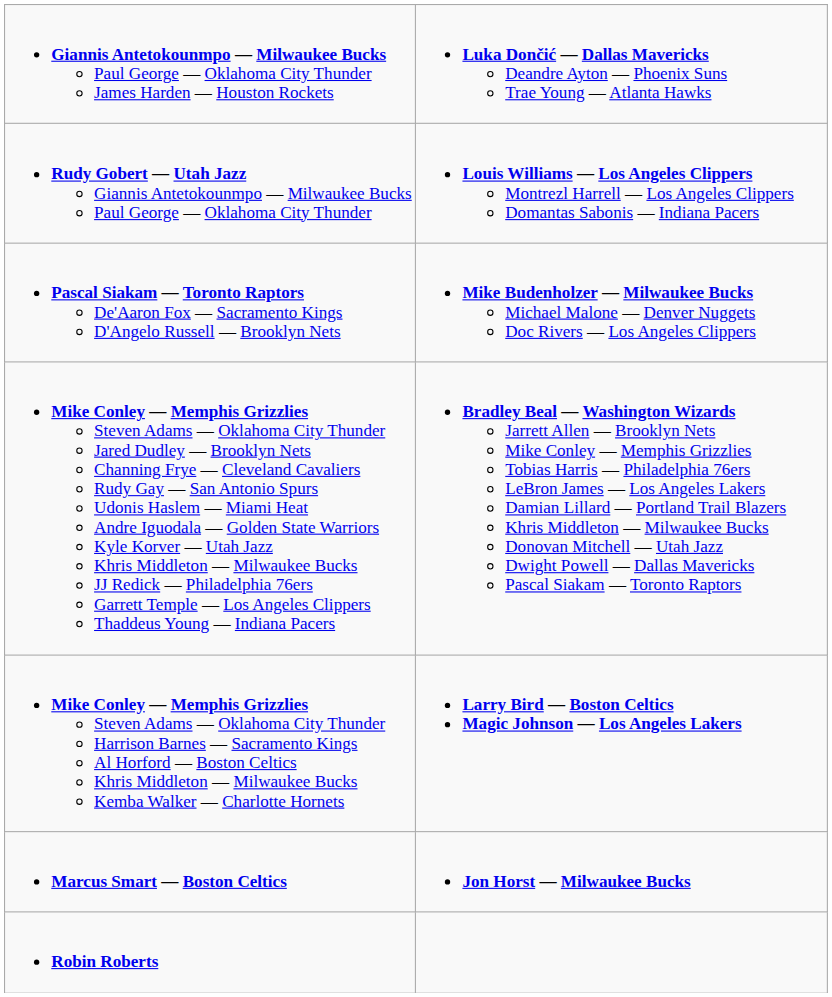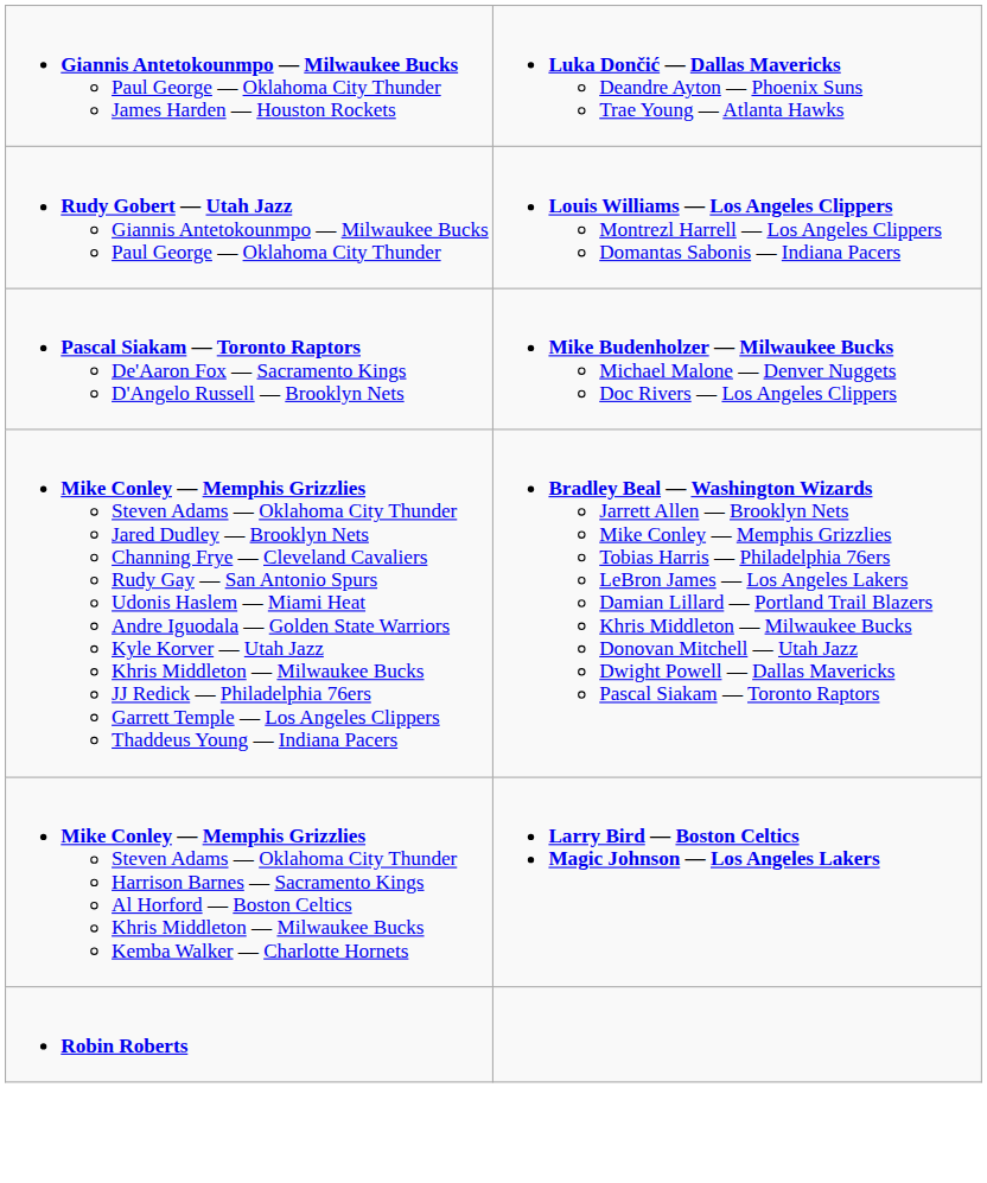- row: Marcus Smart — Boston Celtics | Jon Horst — Milwaukee Bucks
